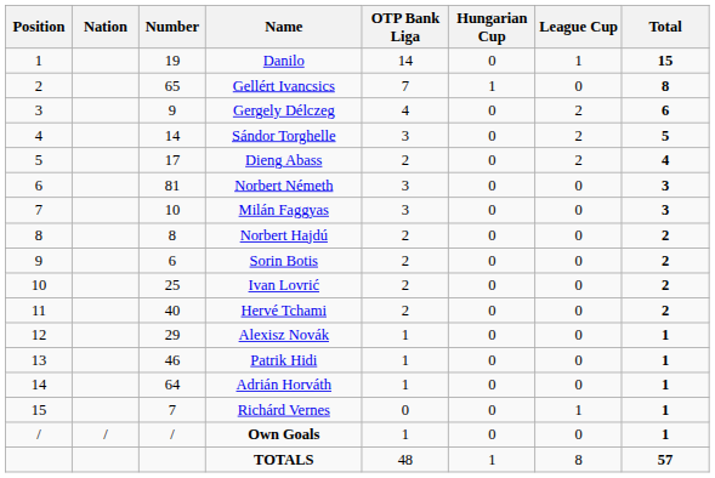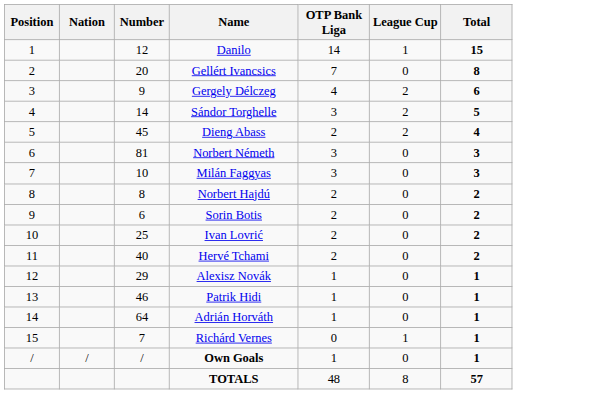- column: Hungarian Cup | 0 | 1 | 0 | 0 | 0 | 0 | 0 | 0 | 0 | 0 | 0 | 0 | 0 | 0 | 0 | 0 | 1
Danilo | Number: 19 -> 12
Gellért Ivancsics | Number: 65 -> 20
Dieng Abass | Number: 17 -> 45
